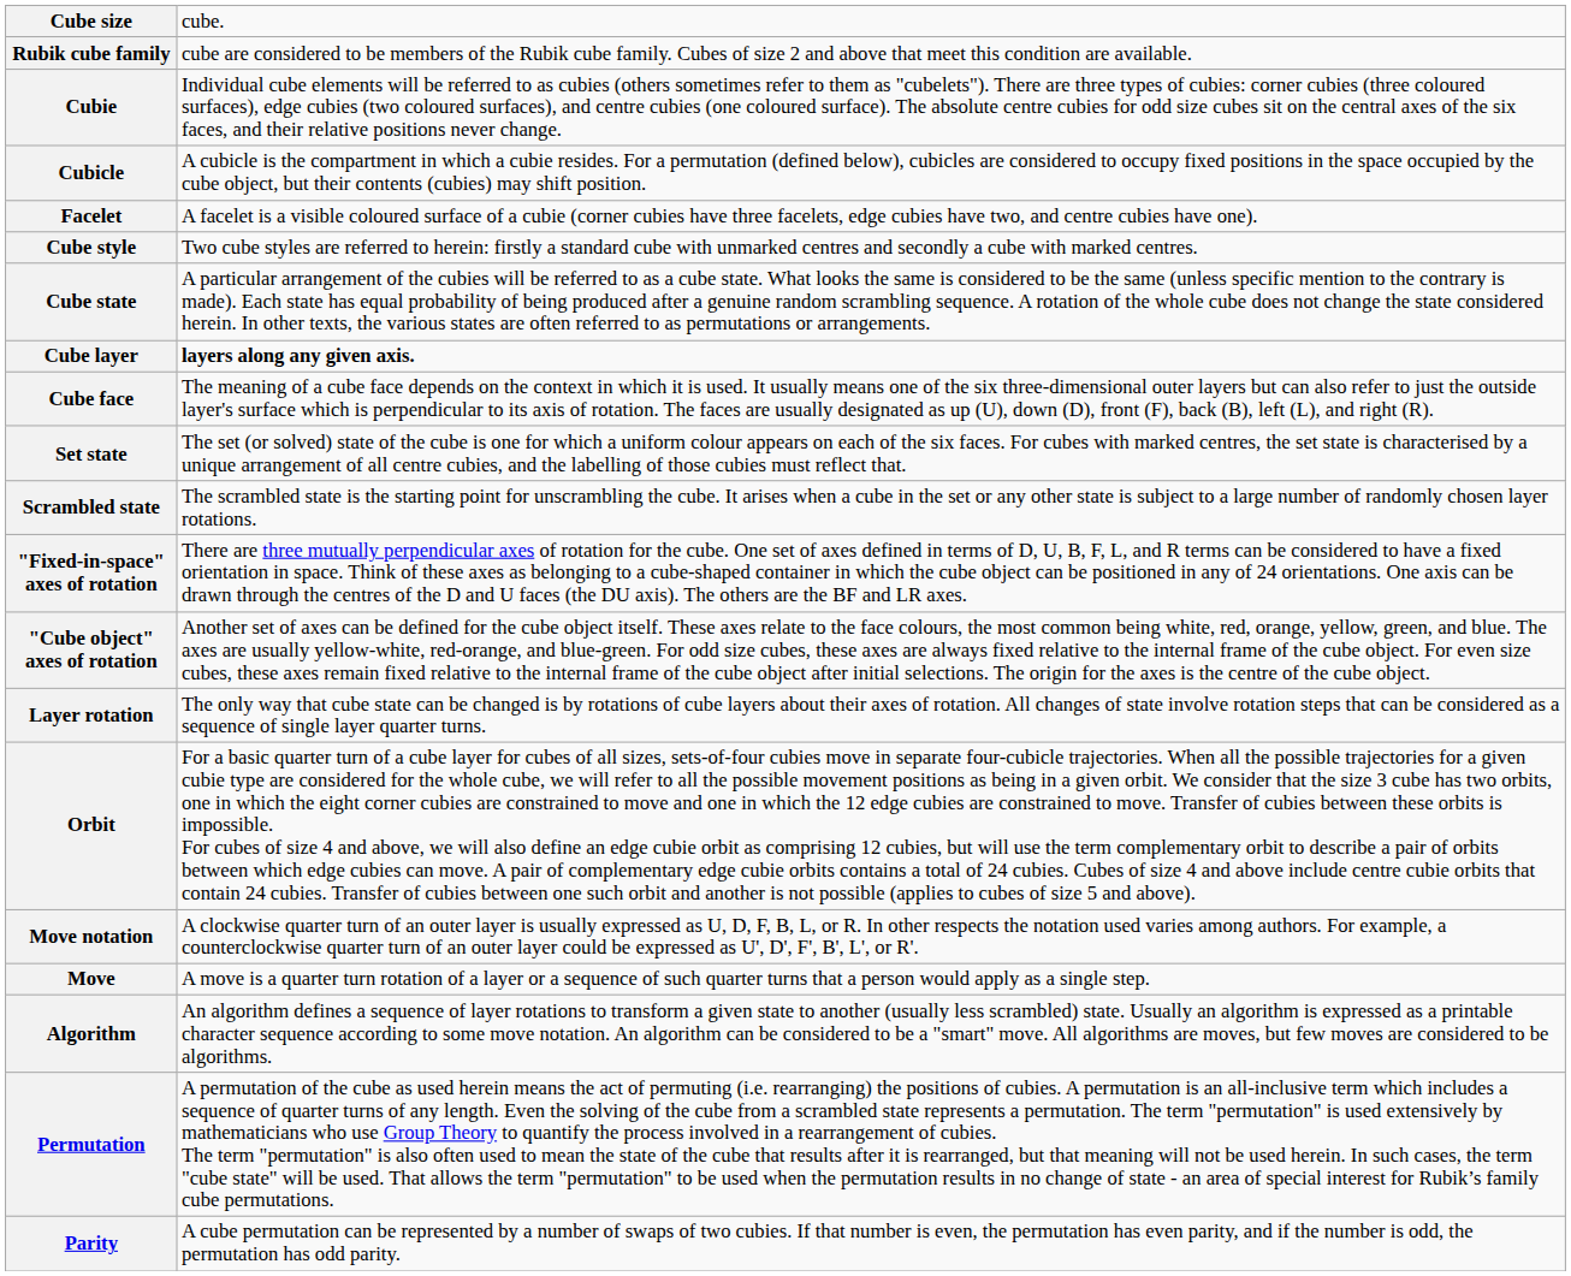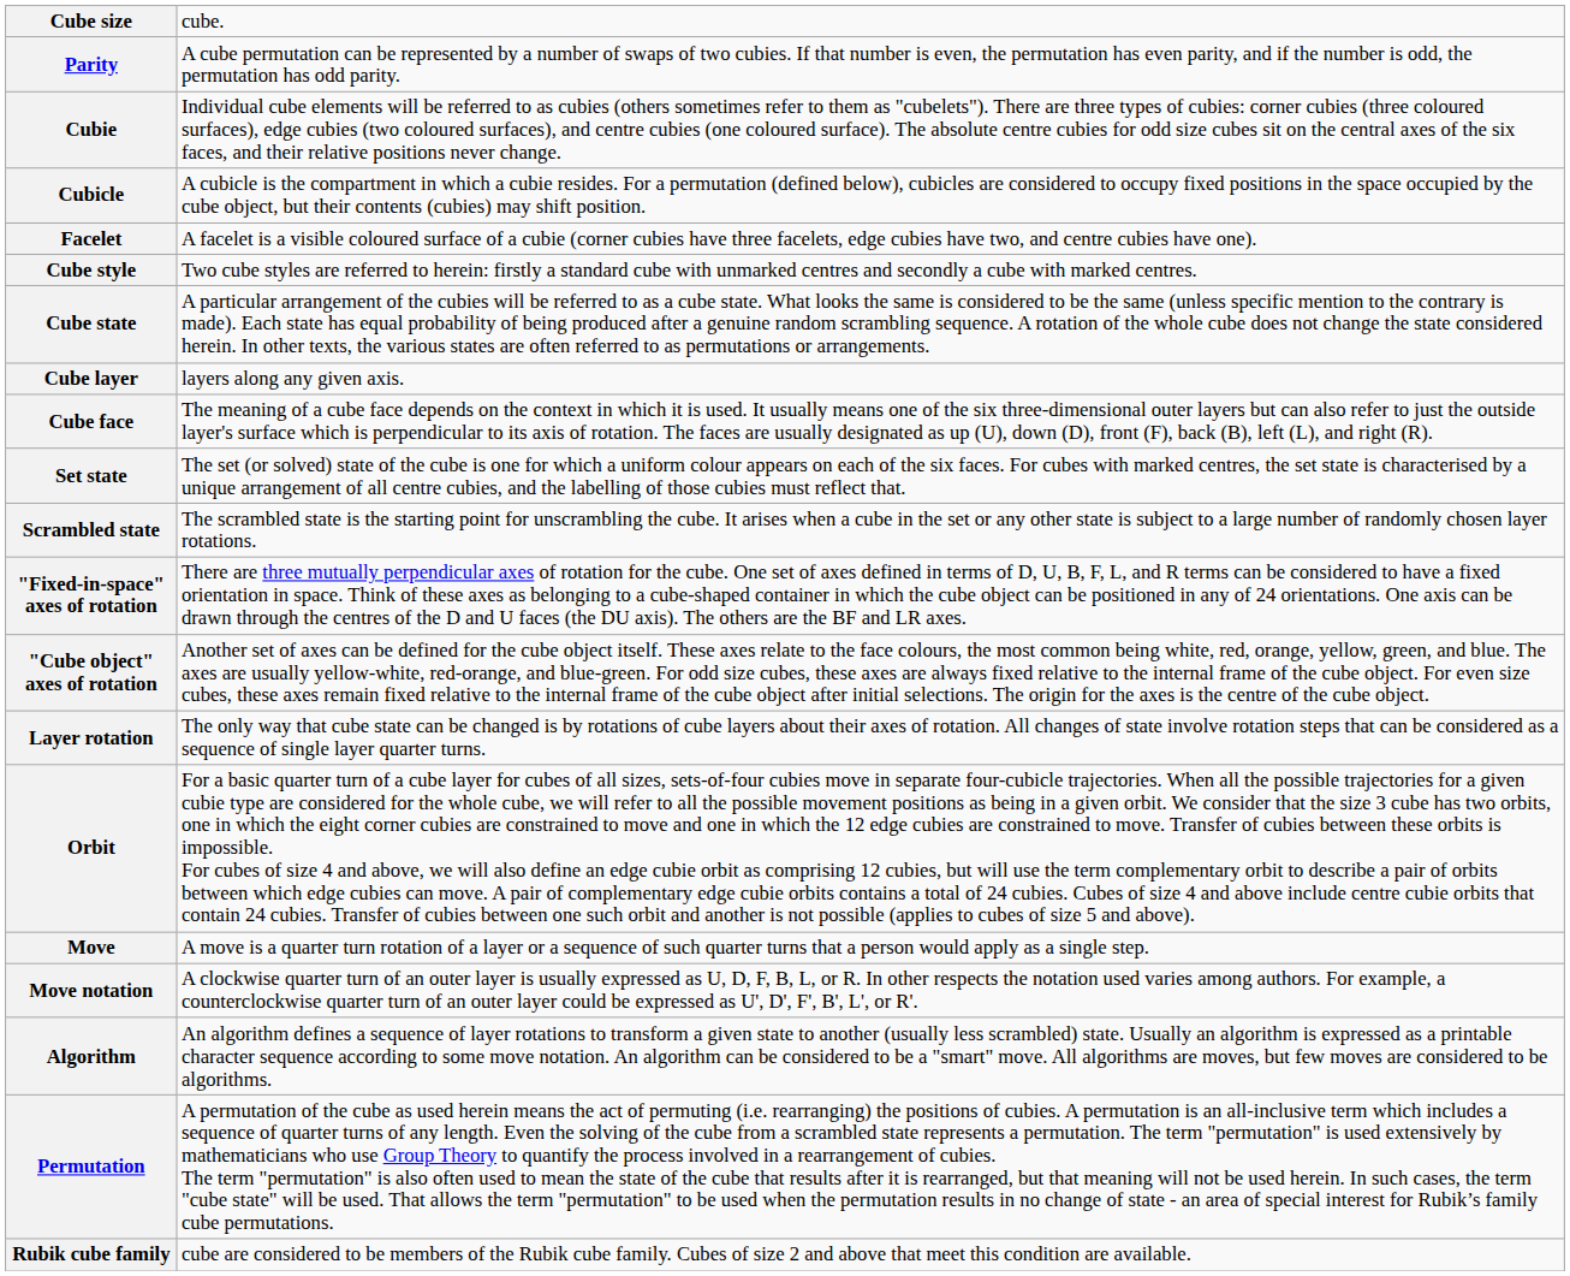rows swapped: Rubik cube family <-> Parity
Cube layer | column 2: bold -> normal
rows swapped: Move <-> Move notation
